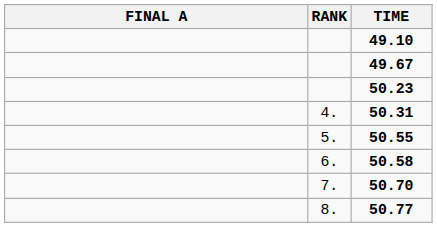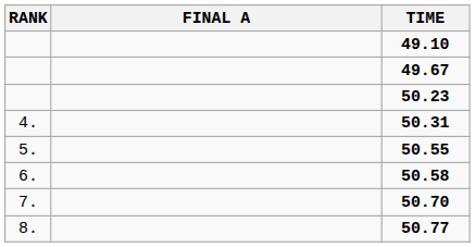columns swapped: RANK <-> FINAL A
